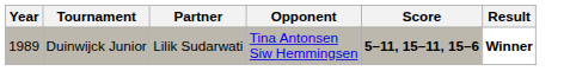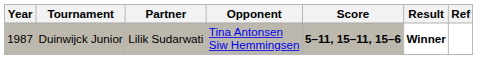+ column: Ref
Duinwijck Junior | Year: 1989 -> 1987
